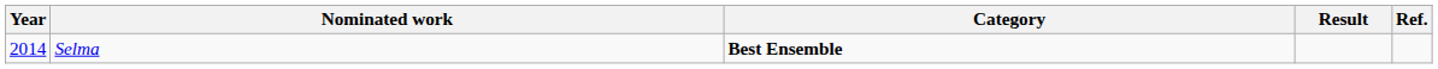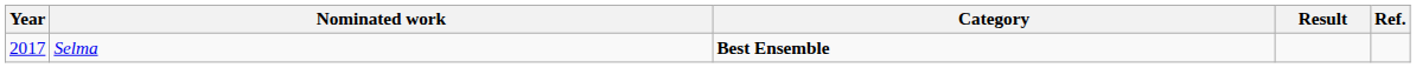Selma | Year: 2014 -> 2017
